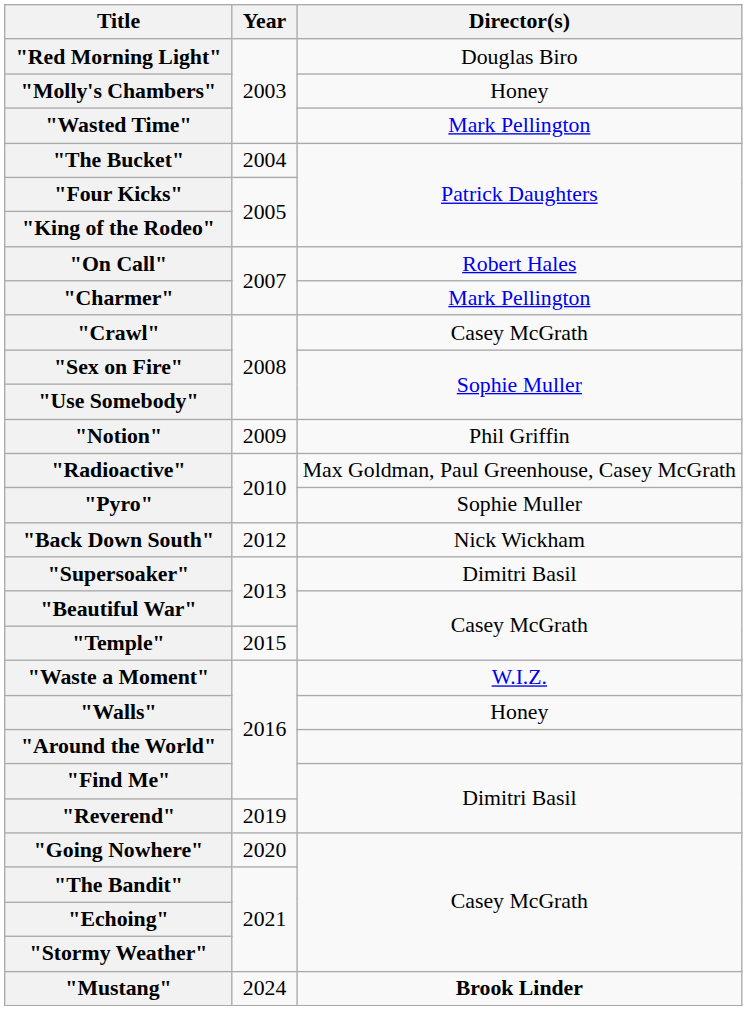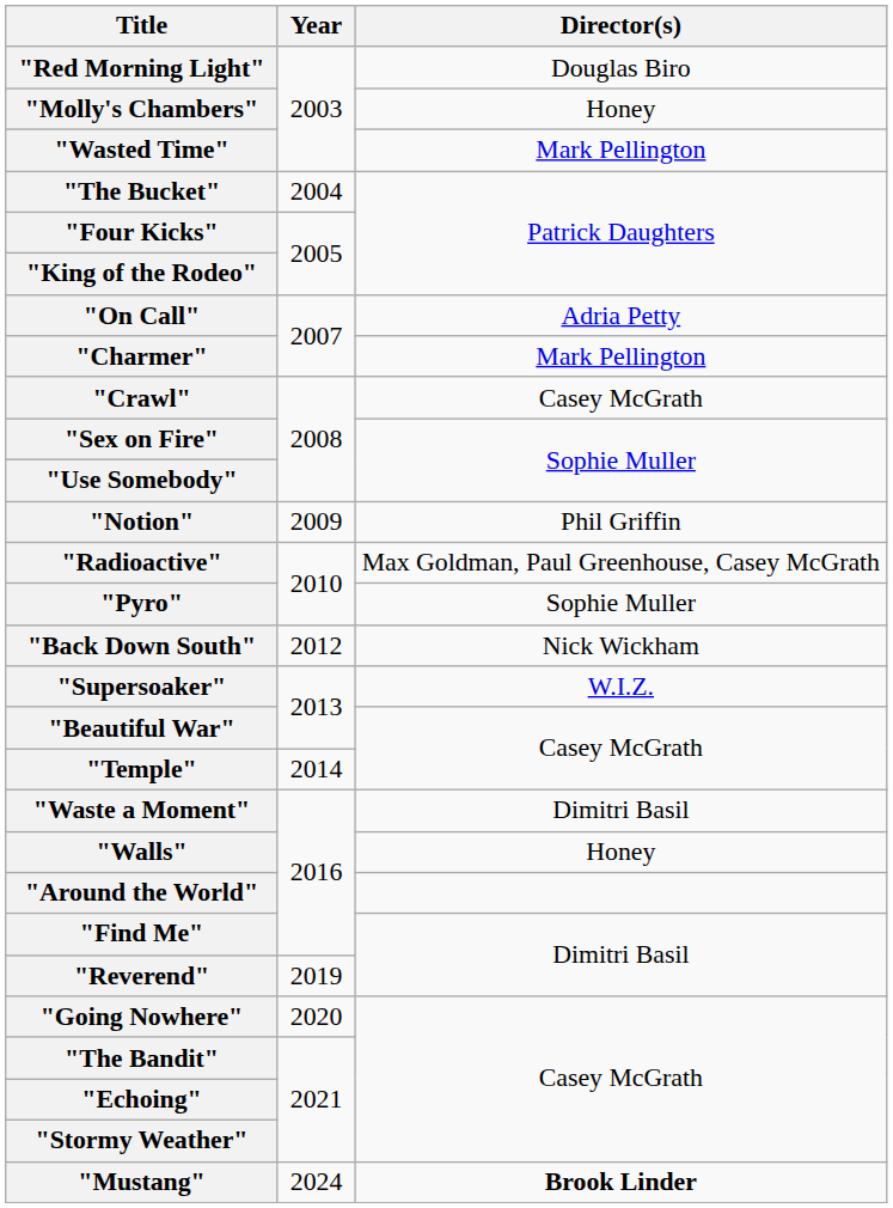"On Call" | Director(s): Robert Hales -> Adria Petty
"Supersoaker" | Director(s): Dimitri Basil -> W.I.Z.
"Temple" | Year: 2015 -> 2014
"Waste a Moment" | Director(s): W.I.Z. -> Dimitri Basil
